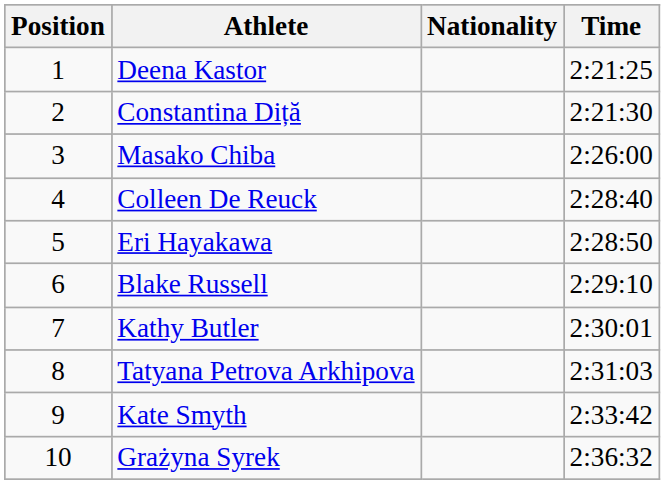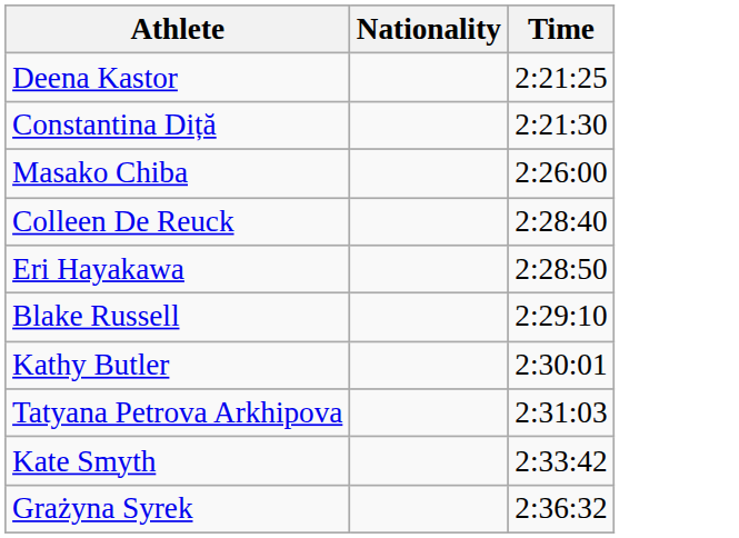- column: Position | 1 | 2 | 3 | 4 | 5 | 6 | 7 | 8 | 9 | 10
